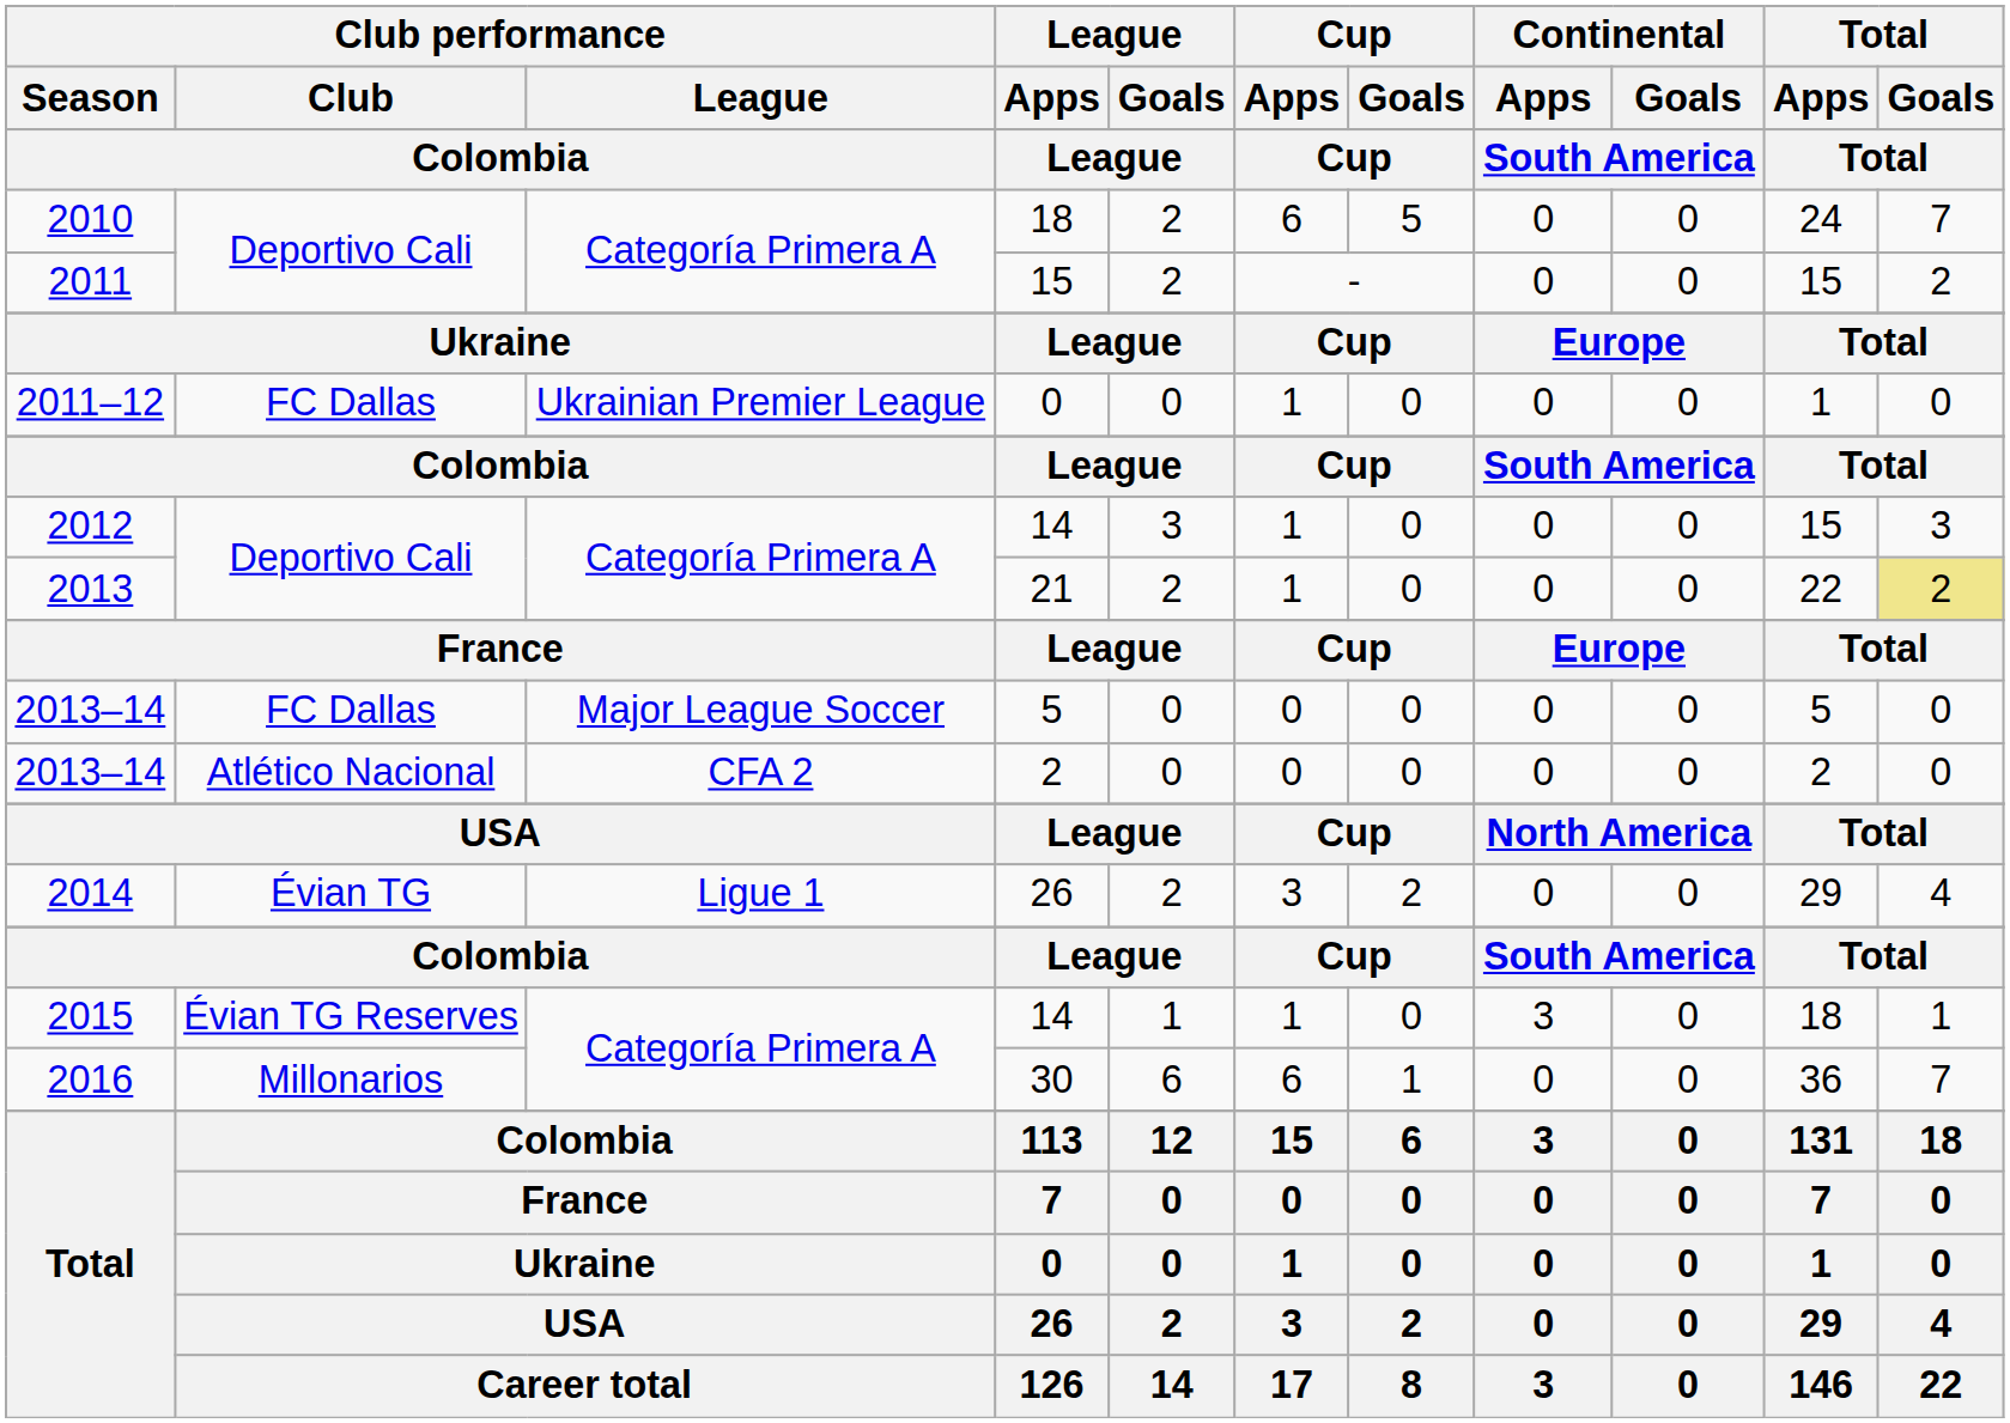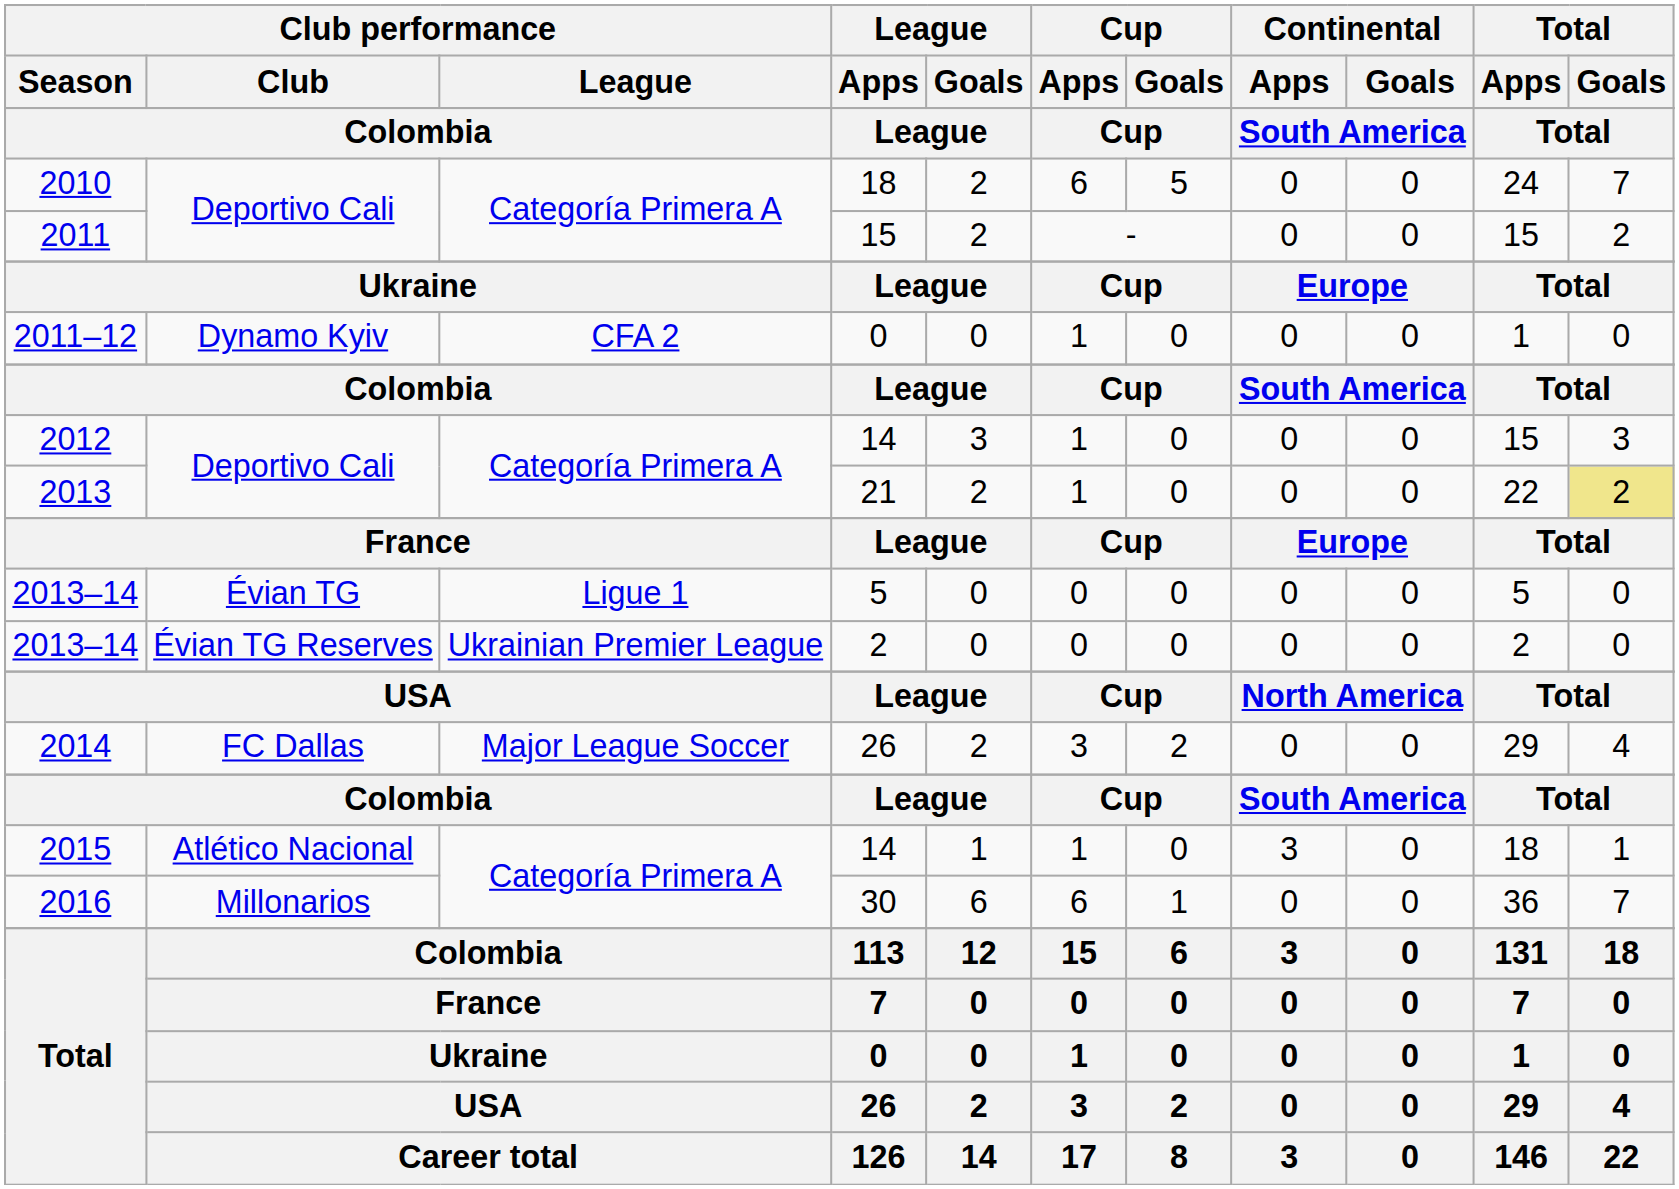2011–12 | Club performance / Club: FC Dallas -> Dynamo Kyiv
2011–12 | Club performance / League: Ukrainian Premier League -> CFA 2
2013–14 / 5 | Club performance / Club: FC Dallas -> Évian TG
2013–14 / 5 | Club performance / League: Major League Soccer -> Ligue 1
2013–14 / 2 | Club performance / Club: Atlético Nacional -> Évian TG Reserves
2013–14 / 2 | Club performance / League: CFA 2 -> Ukrainian Premier League
2014 | Club performance / Club: Évian TG -> FC Dallas
2014 | Club performance / League: Ligue 1 -> Major League Soccer
2015 | Club performance / Club: Évian TG Reserves -> Atlético Nacional
